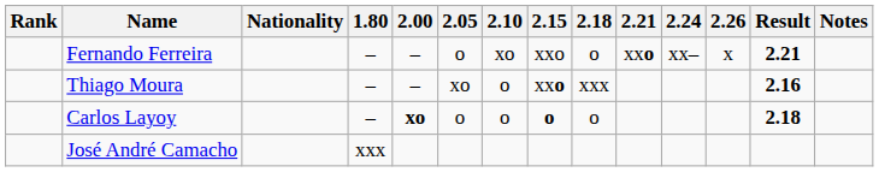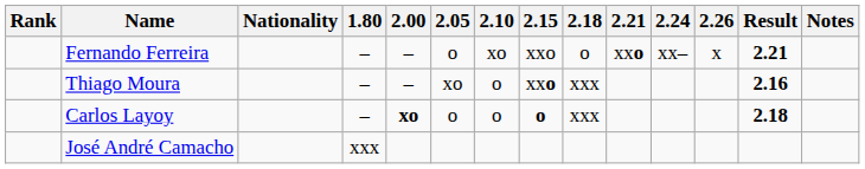Carlos Layoy | 2.18: o -> xxx
